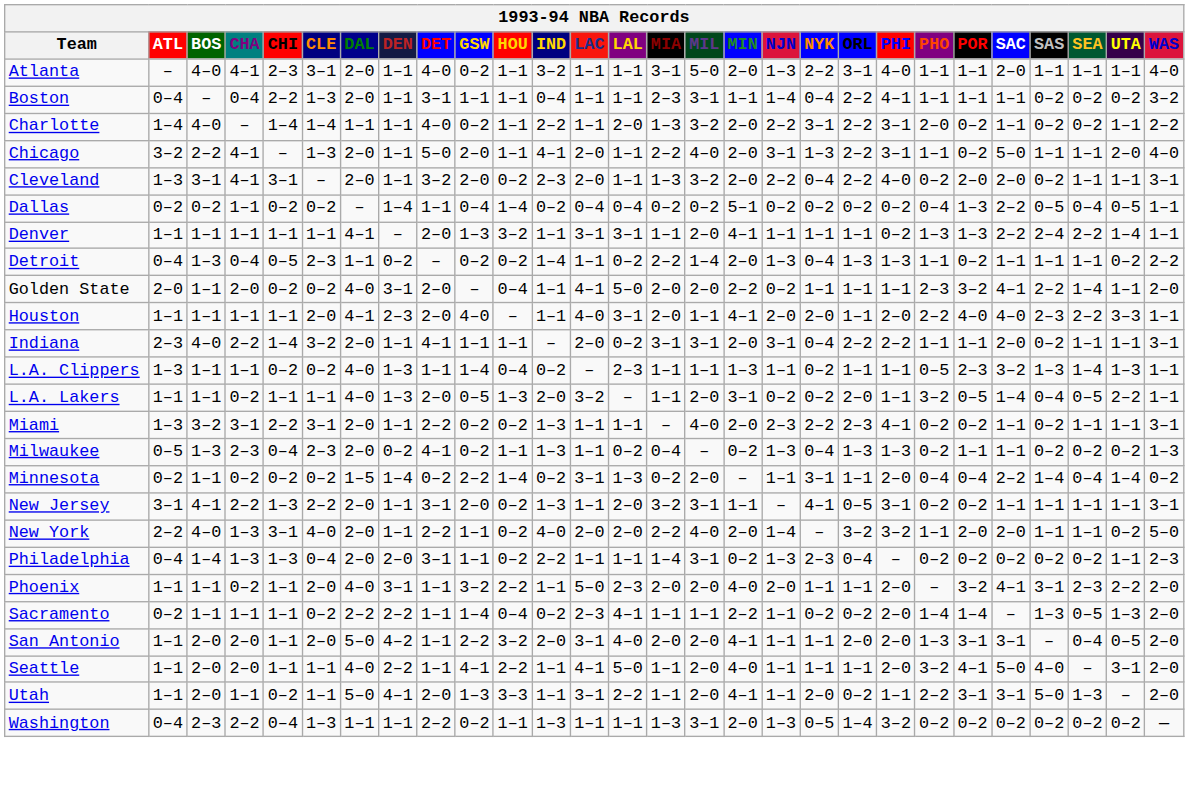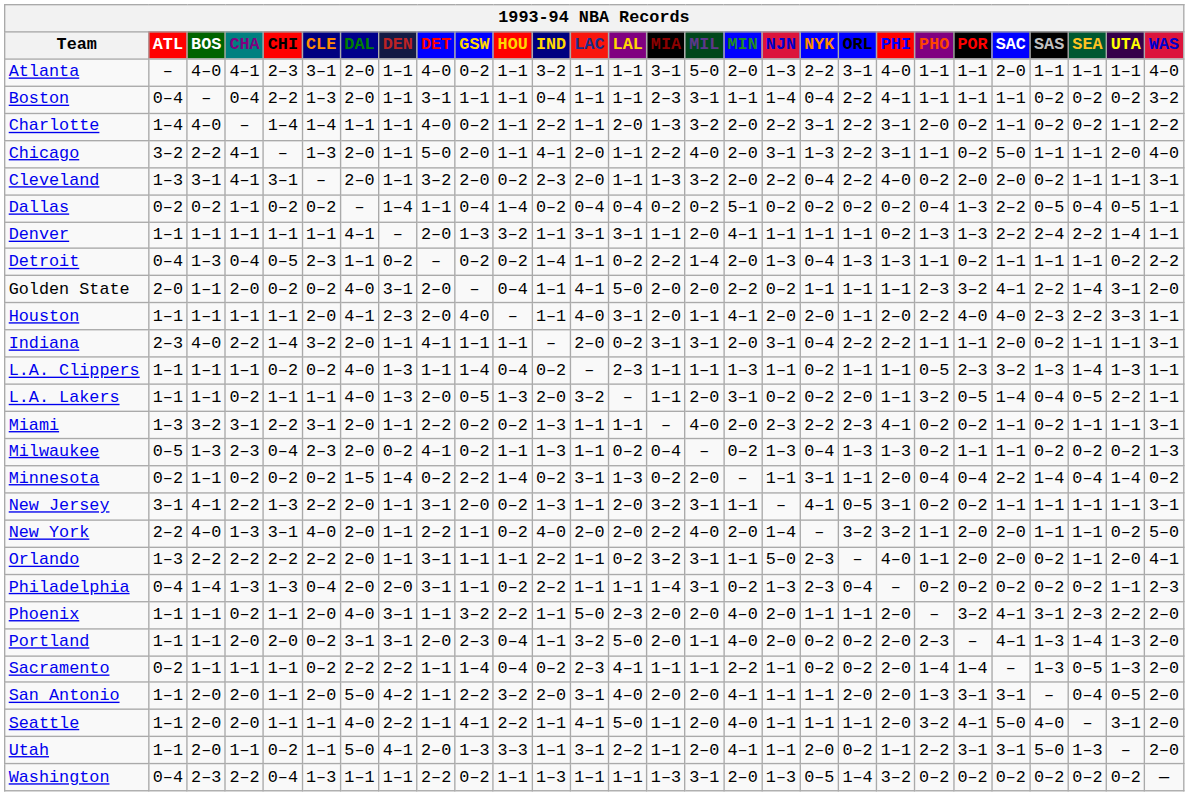Golden State | UTA: 1–1 -> 3–1
L.A. Clippers | ATL: 1–3 -> 1–1
+ row: Orlando | 1–3 | 2–2 | 2–2 | 2–2 | 2–2 | 2–0 | 1–1 | 3–1 | 1–1 | 1–1 | 2–2 | 1–1 | 0–2 | 3–2 | 3–1 | 1–1 | 5–0 | 2–3 | – | 4–0 | 1–1 | 2–0 | 2–0 | 0–2 | 1–1 | 2–0 | 4–1
+ row: Portland | 1–1 | 1–1 | 2–0 | 2–0 | 0–2 | 3–1 | 3–1 | 2–0 | 2–3 | 0–4 | 1–1 | 3–2 | 5–0 | 2–0 | 1–1 | 4–0 | 2–0 | 0–2 | 0–2 | 2–0 | 2–3 | – | 4–1 | 1–3 | 1–4 | 1–3 | 2–0
